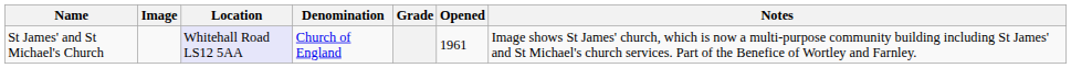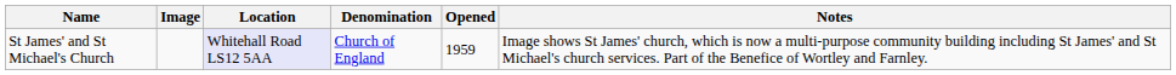- column: Grade
St James' and St Michael's Church | Opened: 1961 -> 1959
